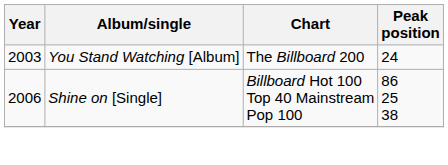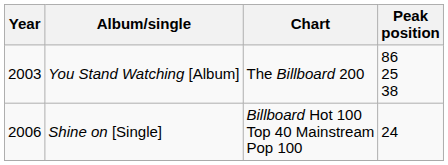You Stand Watching [Album] | Peak position: 24 -> 86 25 38
Shine on [Single] | Peak position: 86 25 38 -> 24
